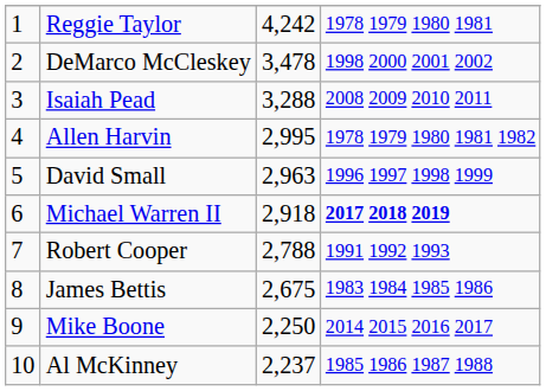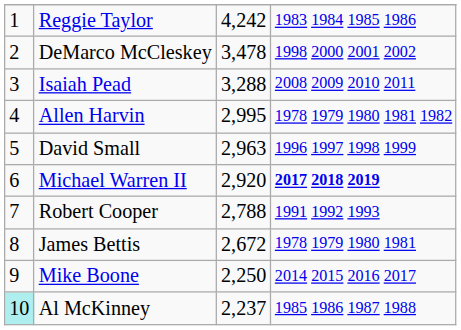Reggie Taylor | column 4: 1978 1979 1980 1981 -> 1983 1984 1985 1986
Michael Warren II | column 3: 2,918 -> 2,920
James Bettis | column 3: 2,675 -> 2,672
James Bettis | column 4: 1983 1984 1985 1986 -> 1978 1979 1980 1981
Al McKinney | column 1: no background -> paleturquoise background
